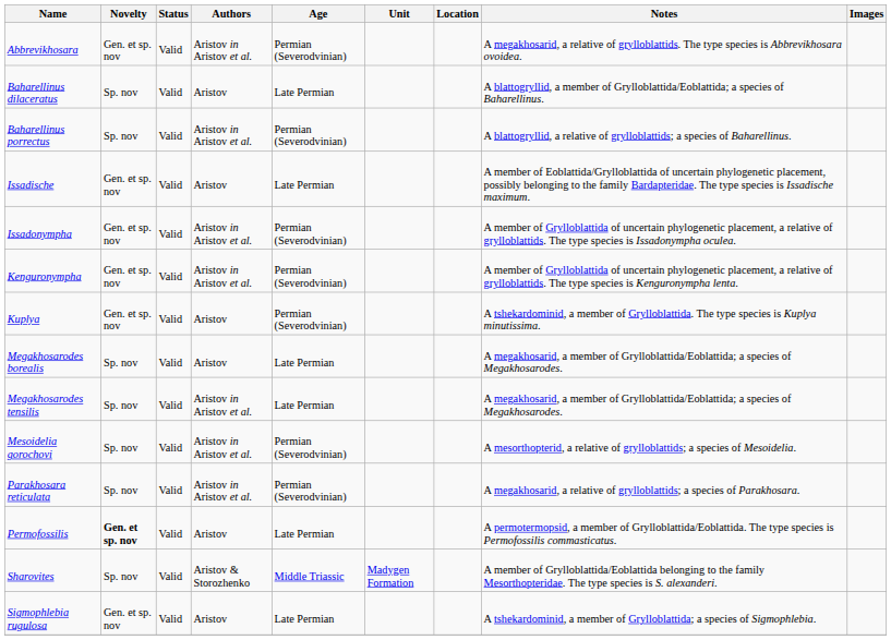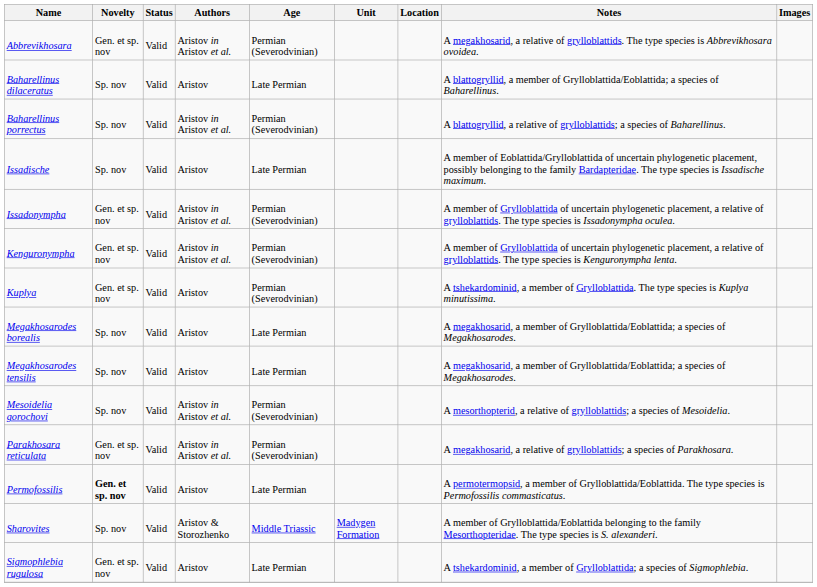Issadische | Novelty: Gen. et sp. nov -> Sp. nov
Megakhosarodes tensilis | Authors: Aristov in Aristov et al. -> Aristov
Parakhosara reticulata | Novelty: Sp. nov -> Gen. et sp. nov
